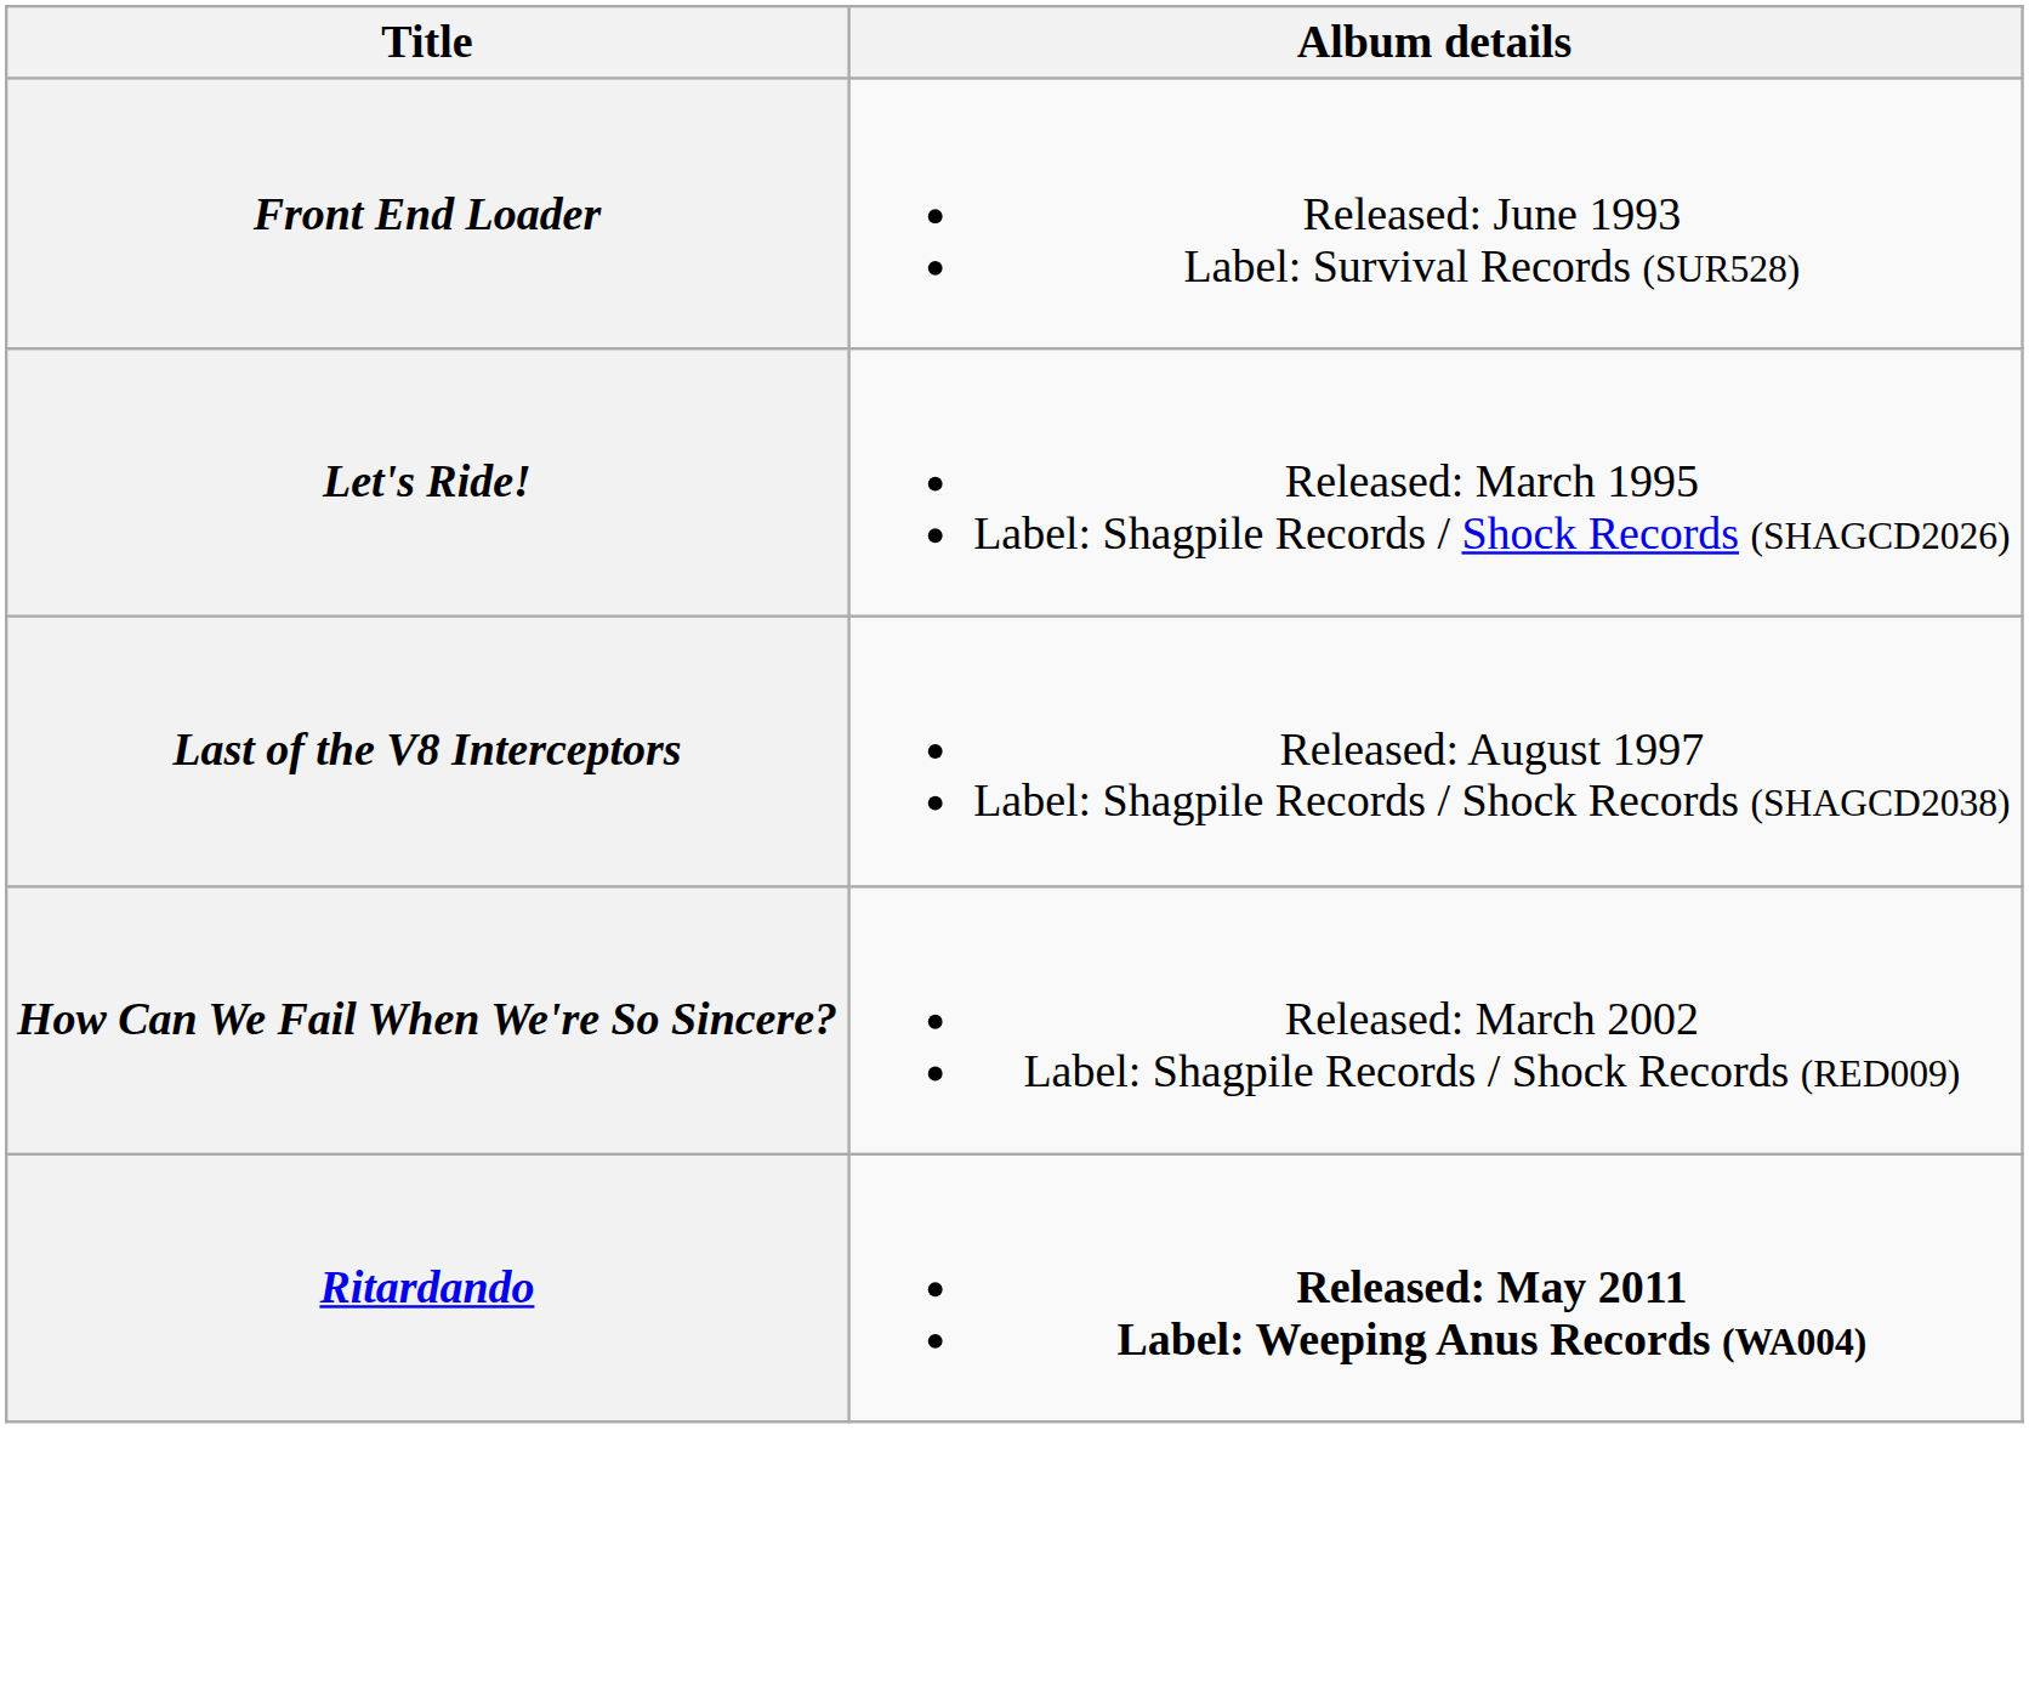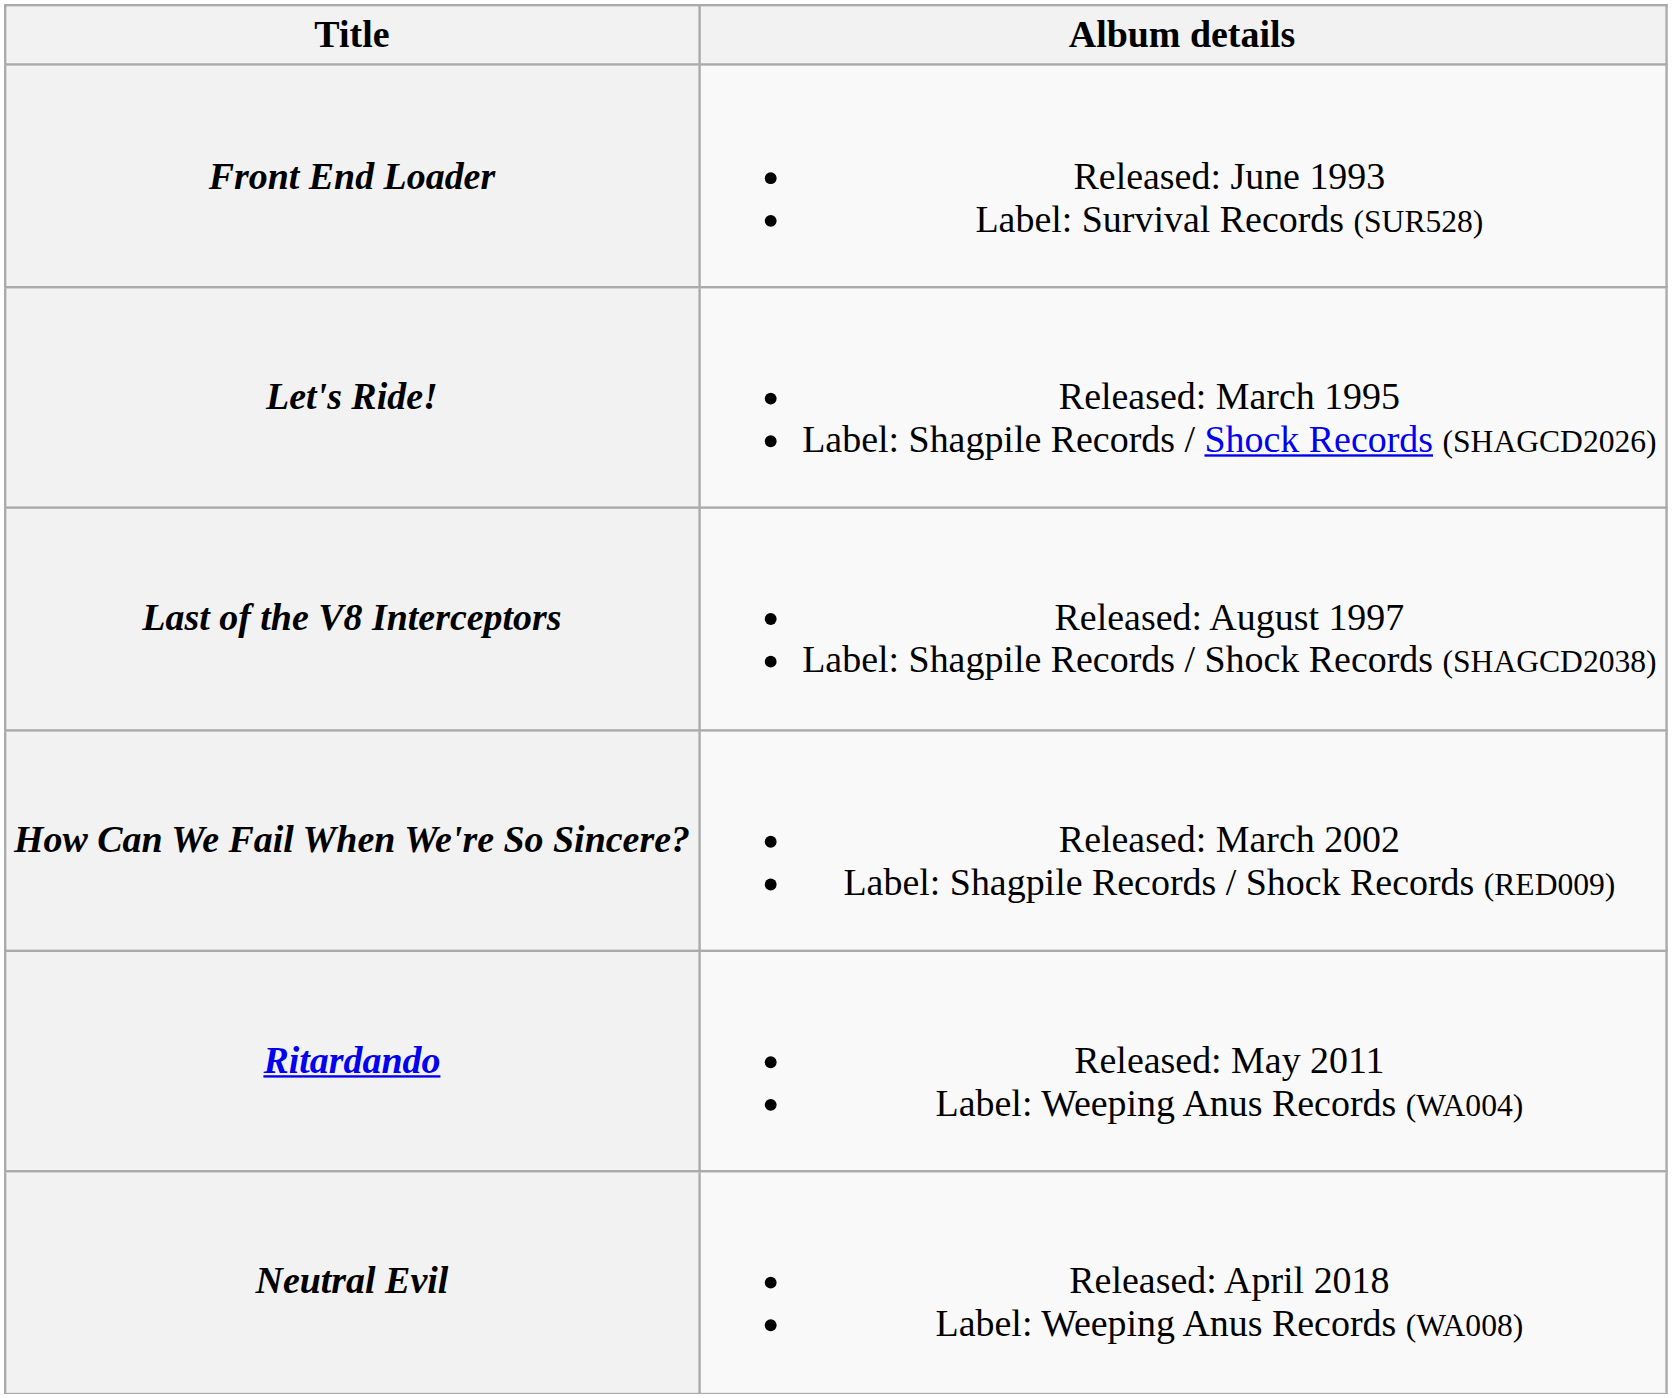Ritardando | Album details: bold -> normal
+ row: Neutral Evil | Released: April 2018 Label: Weeping Anus Records (WA008)
